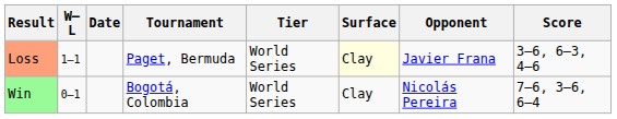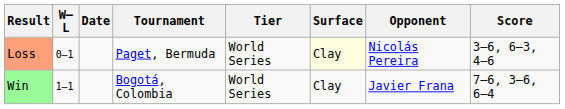Loss | W–L: 1–1 -> 0–1
Loss | Opponent: Javier Frana -> Nicolás Pereira
Win | W–L: 0–1 -> 1–1
Win | Opponent: Nicolás Pereira -> Javier Frana
